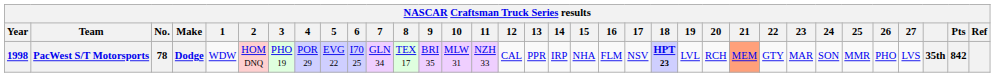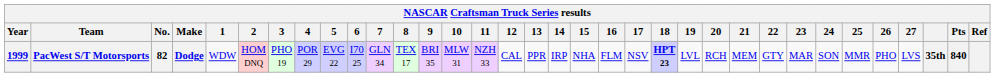PacWest S/T Motorsports | Year: 1998 -> 1999
PacWest S/T Motorsports | No.: 78 -> 82
PacWest S/T Motorsports | 21: lightsalmon background -> no background
PacWest S/T Motorsports | Pts: 842 -> 840
